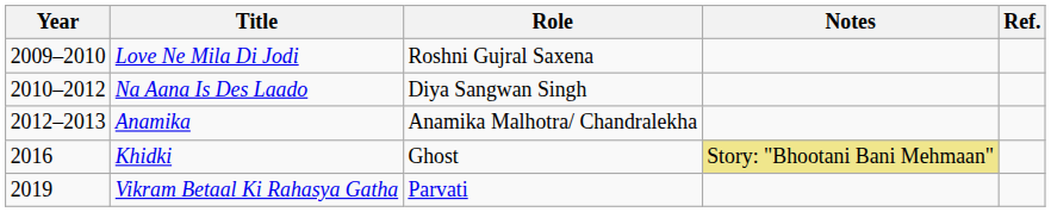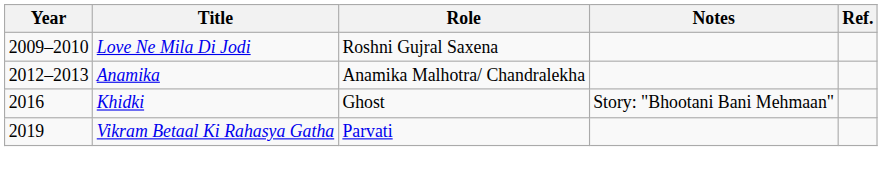- row: 2010–2012 | Na Aana Is Des Laado | Diya Sangwan Singh
Khidki | Notes: khaki background -> no background
